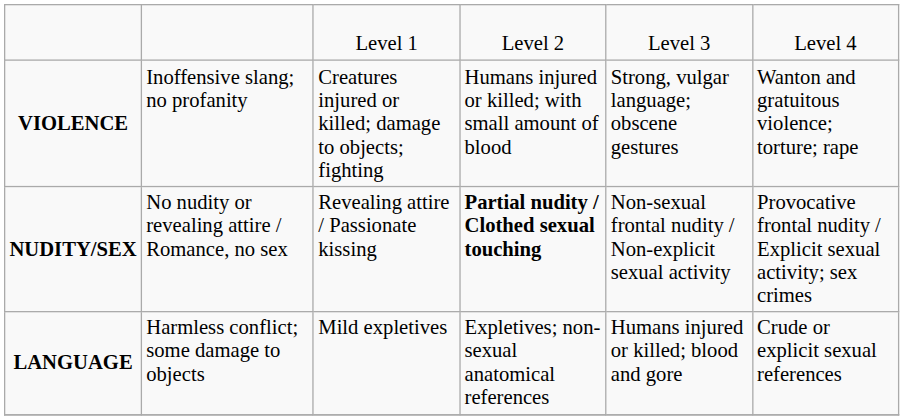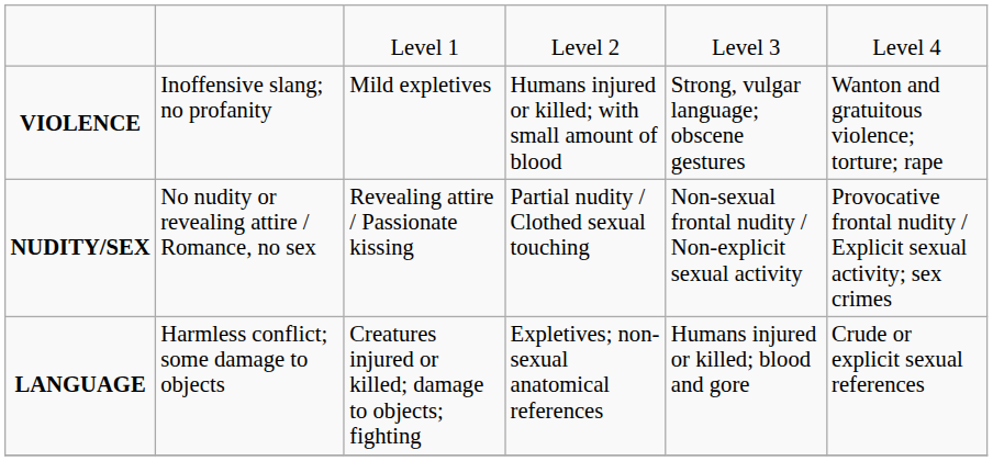VIOLENCE | column 3: Creatures injured or killed; damage to objects; fighting -> Mild expletives
NUDITY/SEX | column 4: bold -> normal
LANGUAGE | column 3: Mild expletives -> Creatures injured or killed; damage to objects; fighting
